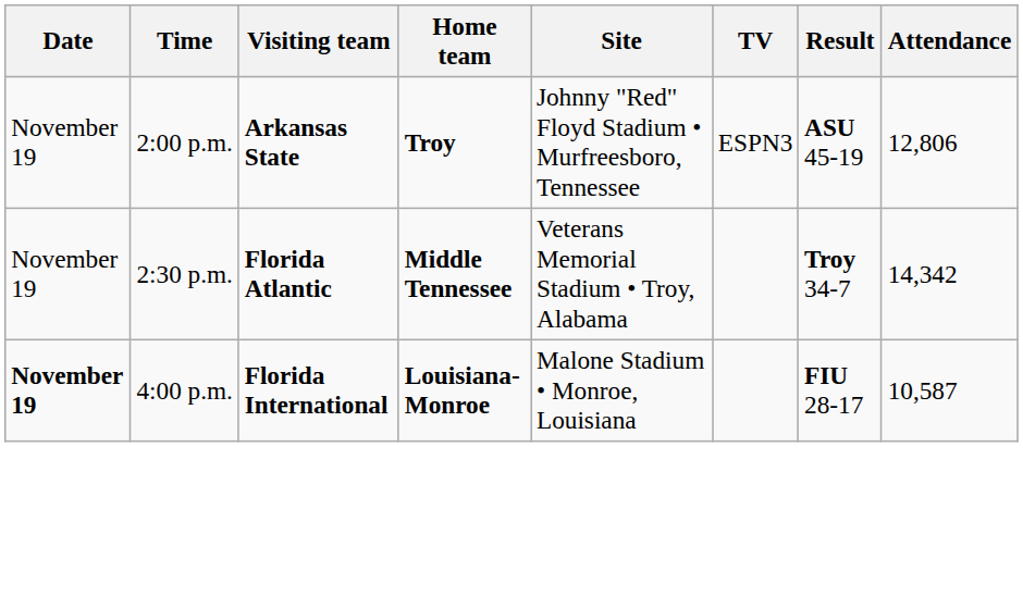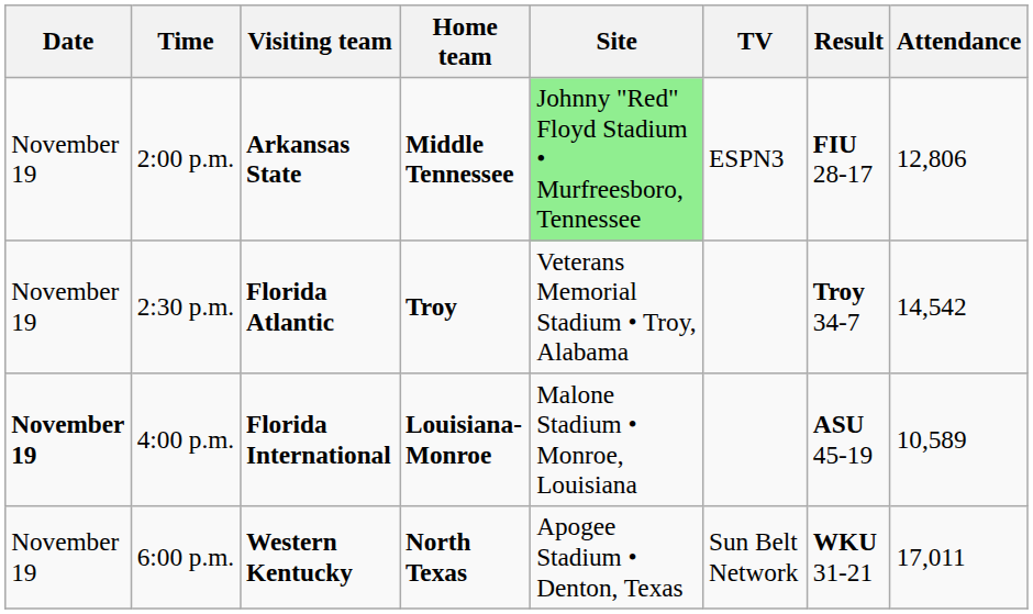2:00 p.m. | Home team: Troy -> Middle Tennessee
2:00 p.m. | Site: no background -> lightgreen background
2:00 p.m. | Result: ASU 45-19 -> FIU 28-17
2:30 p.m. | Home team: Middle Tennessee -> Troy
2:30 p.m. | Attendance: 14,342 -> 14,542
4:00 p.m. | Result: FIU 28-17 -> ASU 45-19
4:00 p.m. | Attendance: 10,587 -> 10,589
+ row: November 19 | 6:00 p.m. | Western Kentucky | North Texas | Apogee Stadium • Denton, Texas | Sun Belt Network | WKU 31-21 | 17,011
